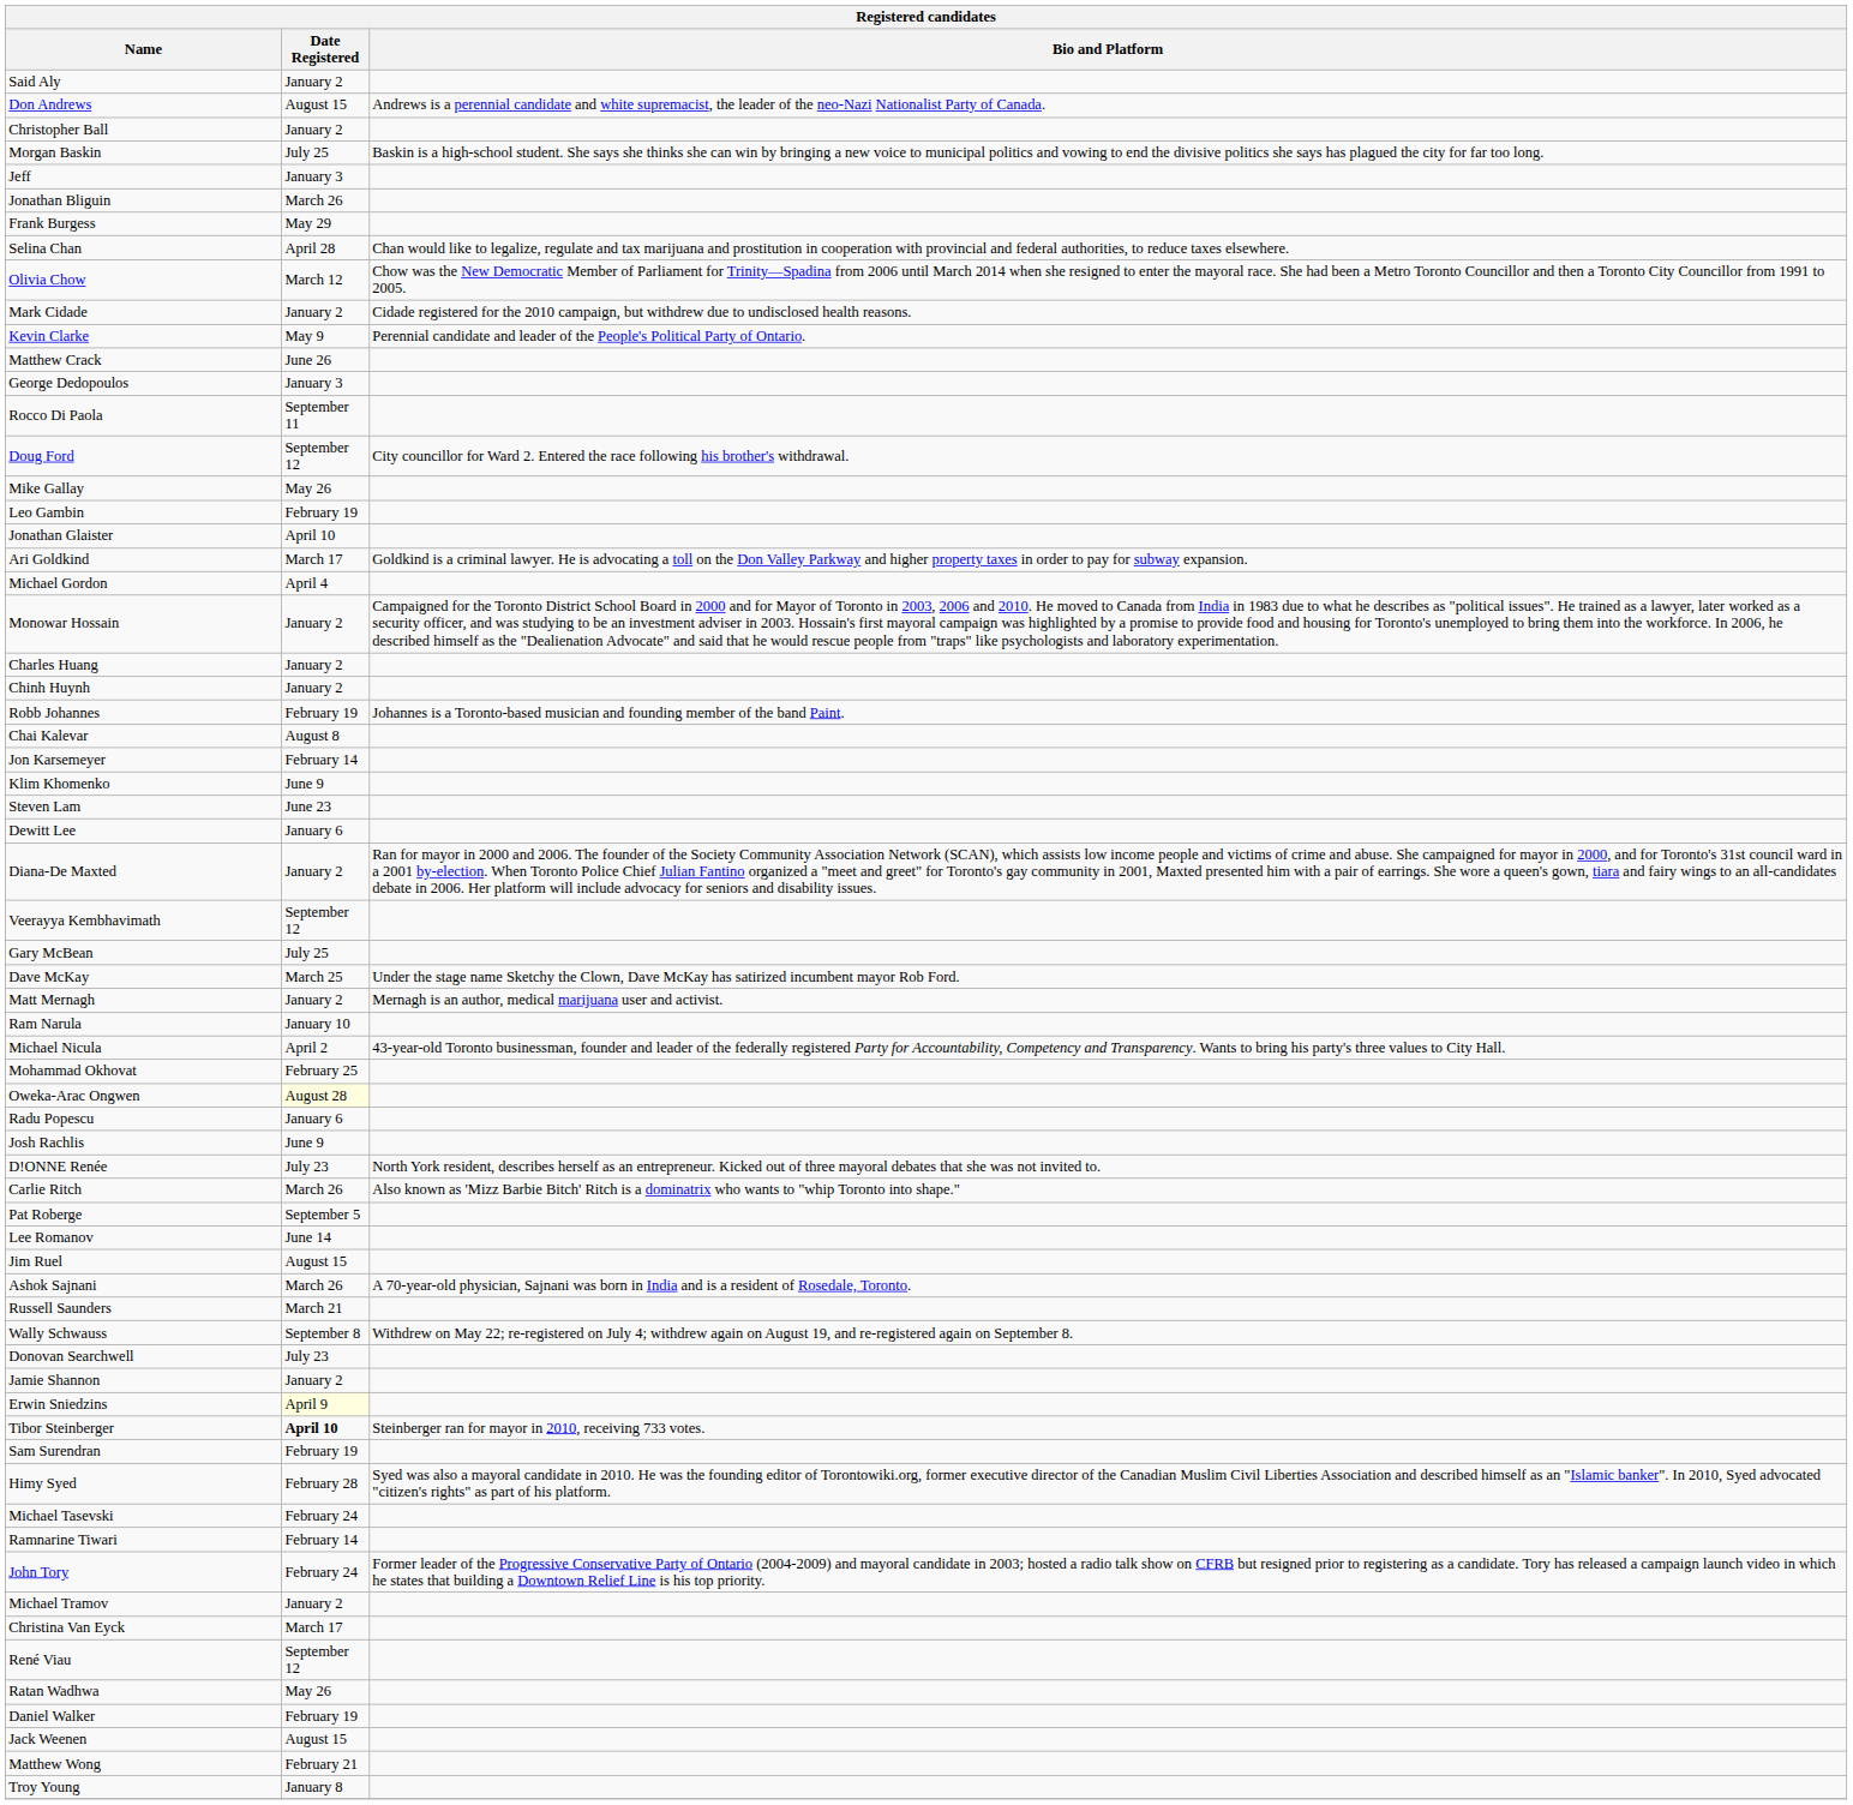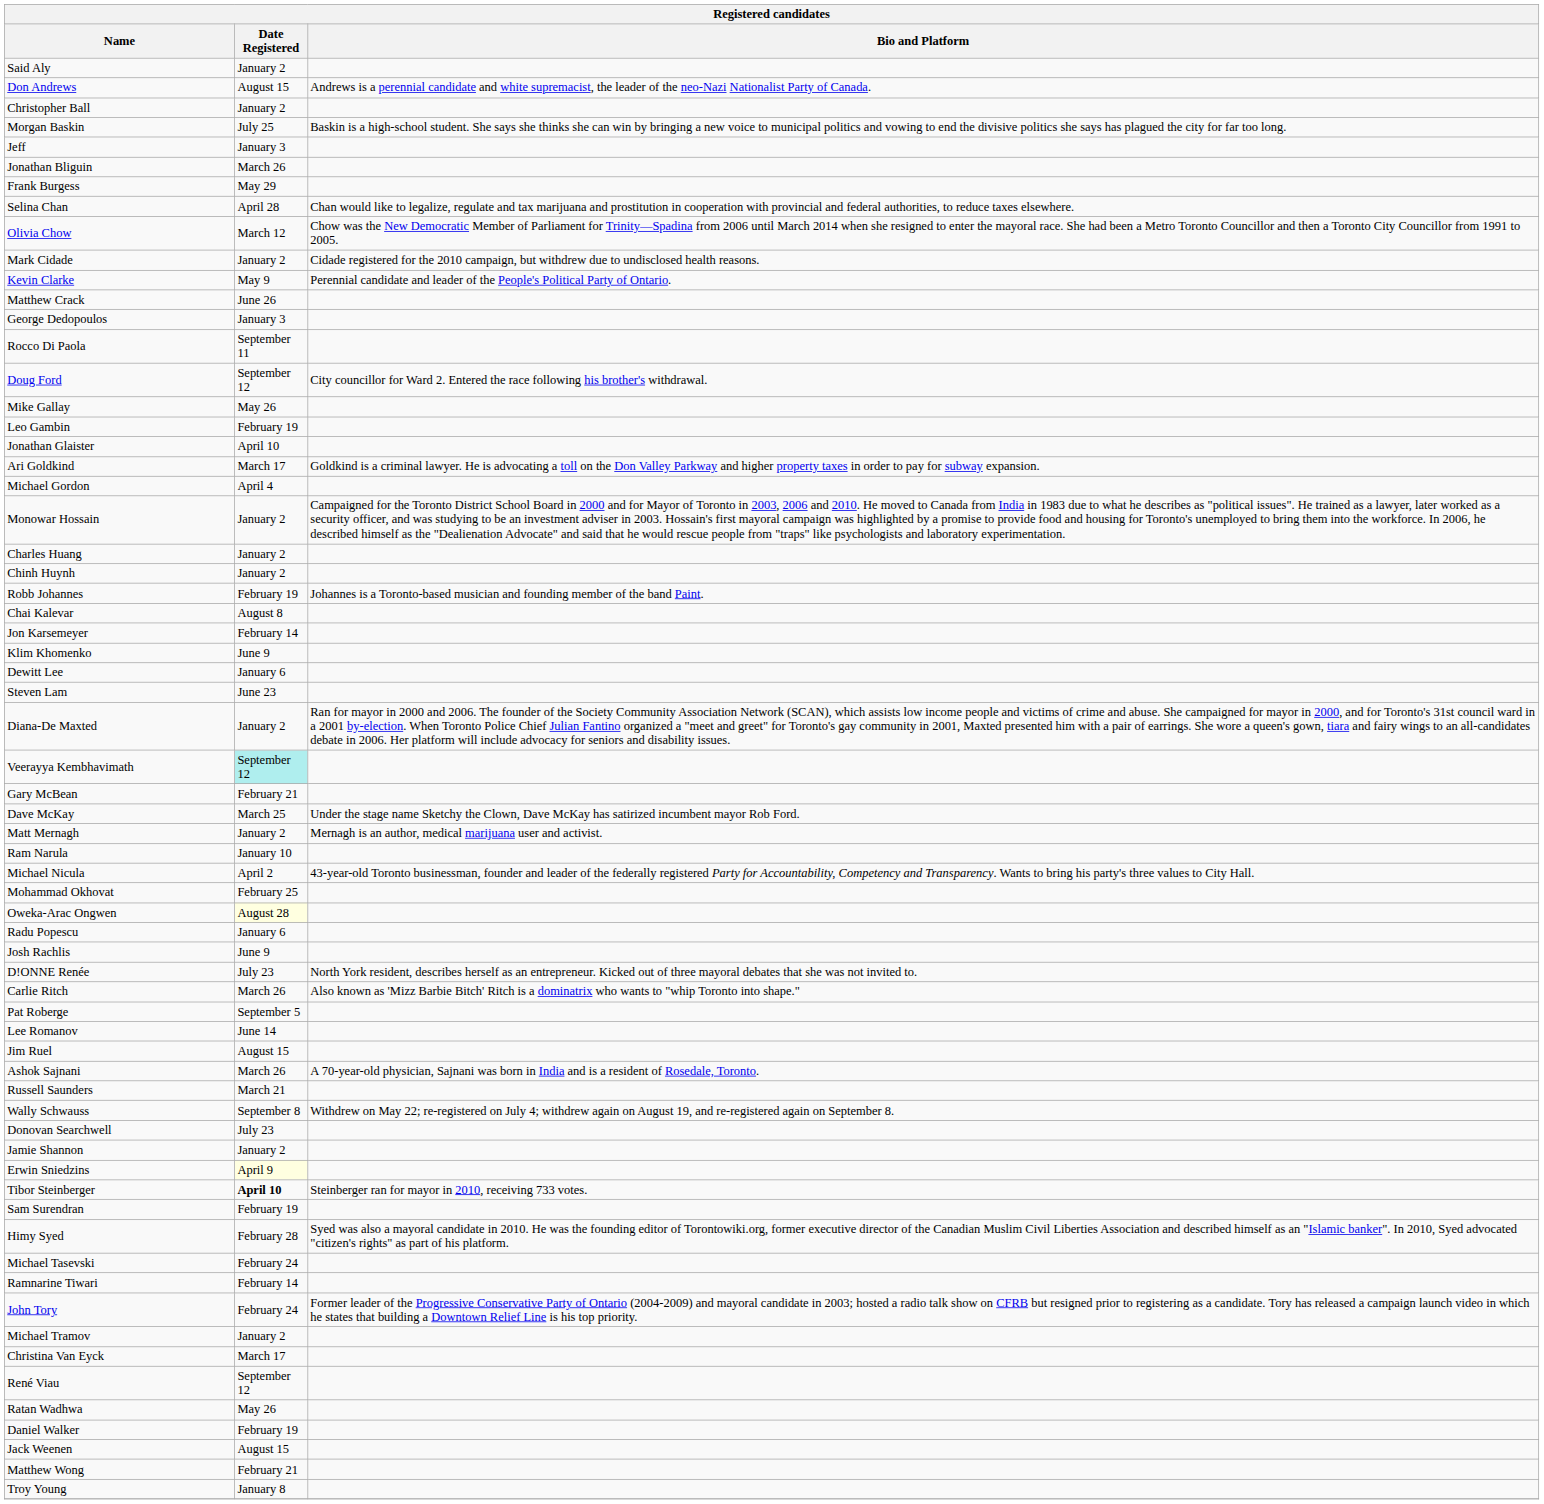rows swapped: Steven Lam <-> Dewitt Lee
Veerayya Kembhavimath | Date Registered: no background -> paleturquoise background
Gary McBean | Date Registered: July 25 -> February 21
